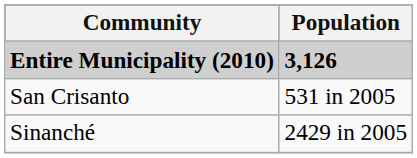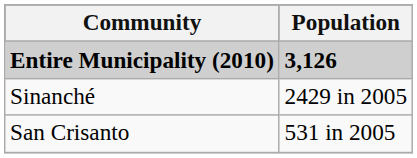rows swapped: San Crisanto <-> Sinanché
